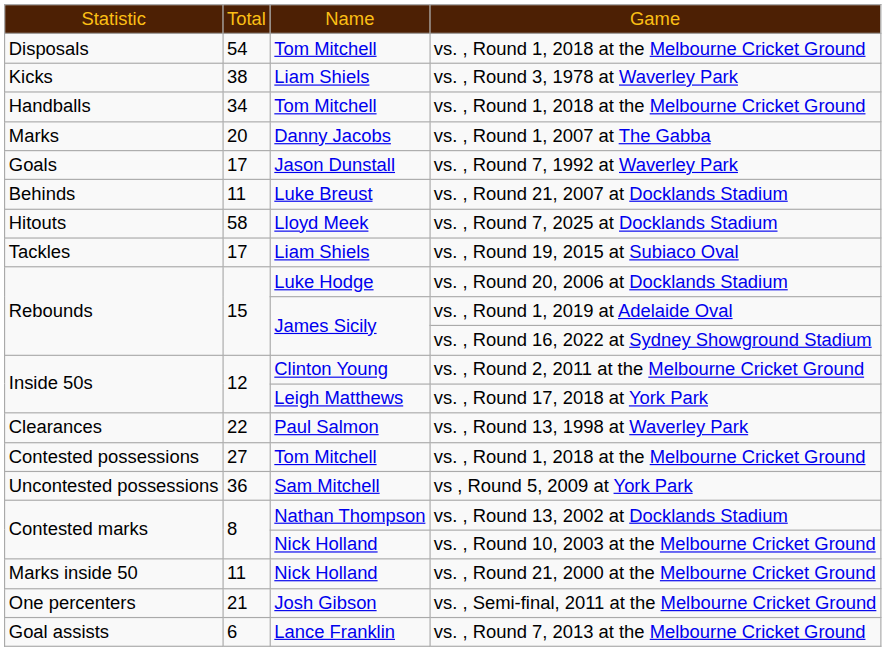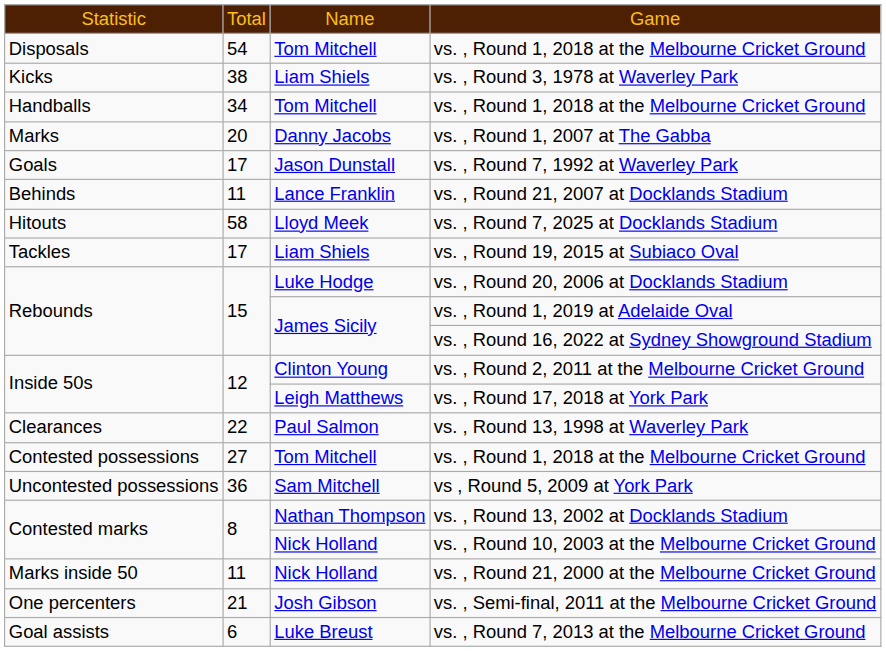vs. , Round 21, 2007 at Docklands Stadium | column 3: Luke Breust -> Lance Franklin
vs. , Round 7, 2013 at the Melbourne Cricket Ground | column 3: Lance Franklin -> Luke Breust
